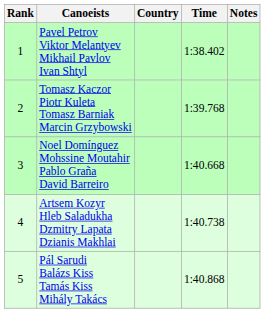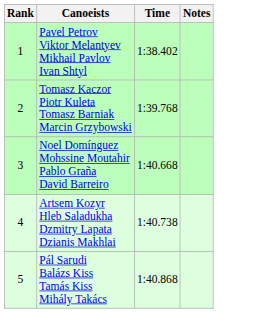- column: Country
